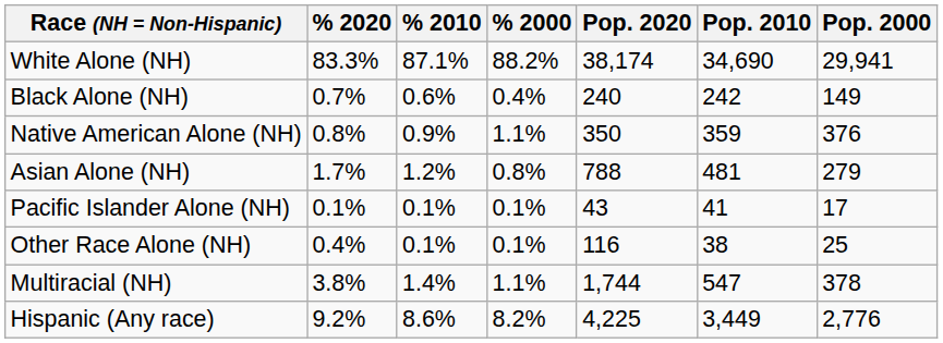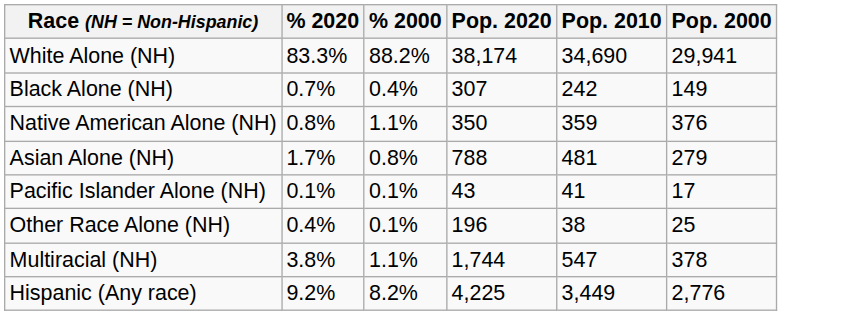- column: % 2010 | 87.1% | 0.6% | 0.9% | 1.2% | 0.1% | 0.1% | 1.4% | 8.6%
Black Alone (NH) | Pop. 2020: 240 -> 307
Other Race Alone (NH) | Pop. 2020: 116 -> 196
